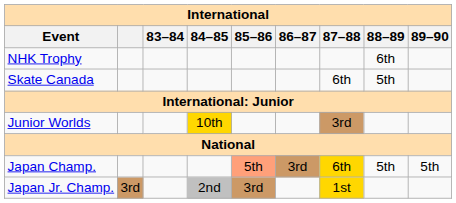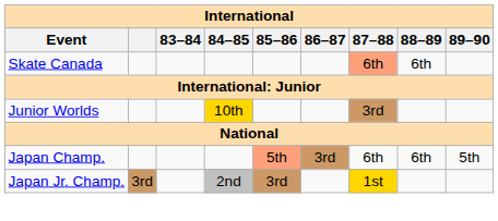- row: NHK Trophy | 6th
Skate Canada | 87–88: no background -> lightsalmon background
Skate Canada | 88–89: 5th -> 6th
Japan Champ. | 87–88: gold background -> no background
Japan Champ. | 88–89: 5th -> 6th
